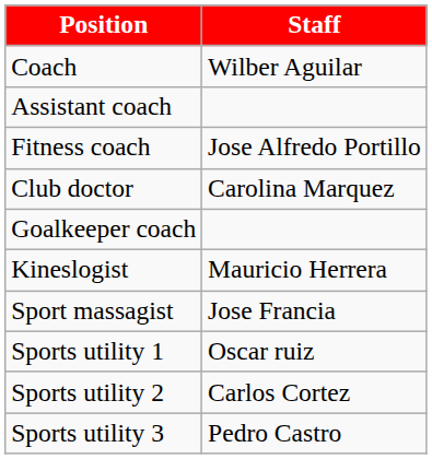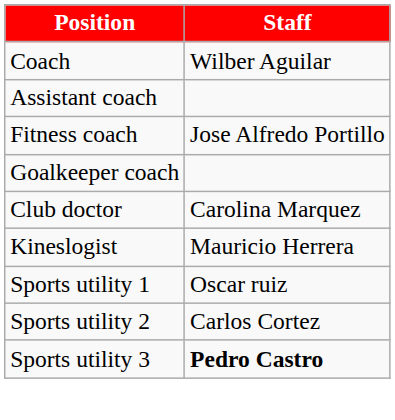rows swapped: Goalkeeper coach <-> Club doctor
- row: Sport massagist | Jose Francia
Sports utility 3 | Staff: normal -> bold
